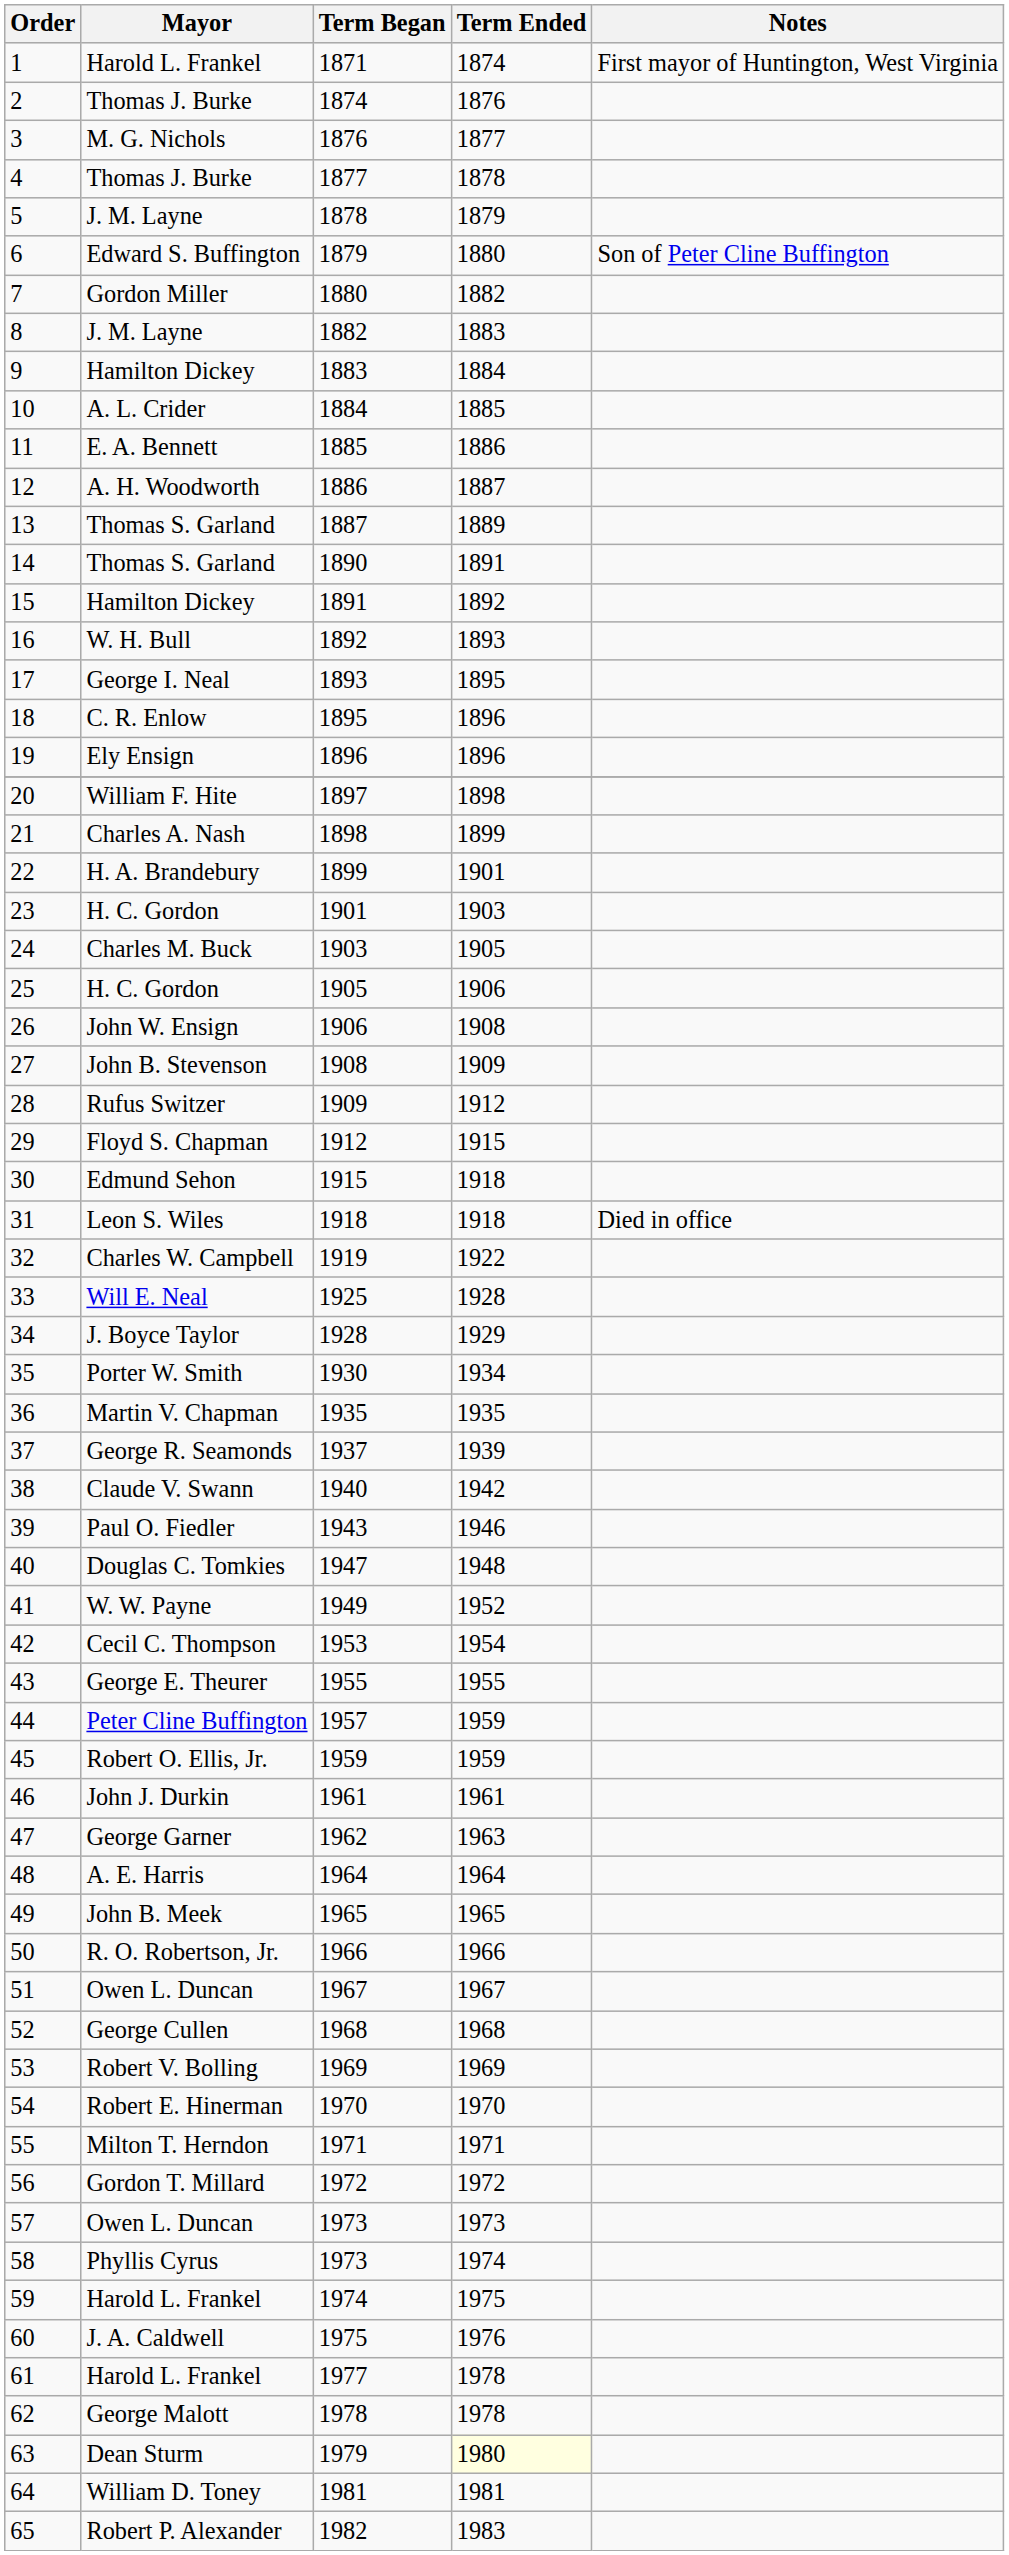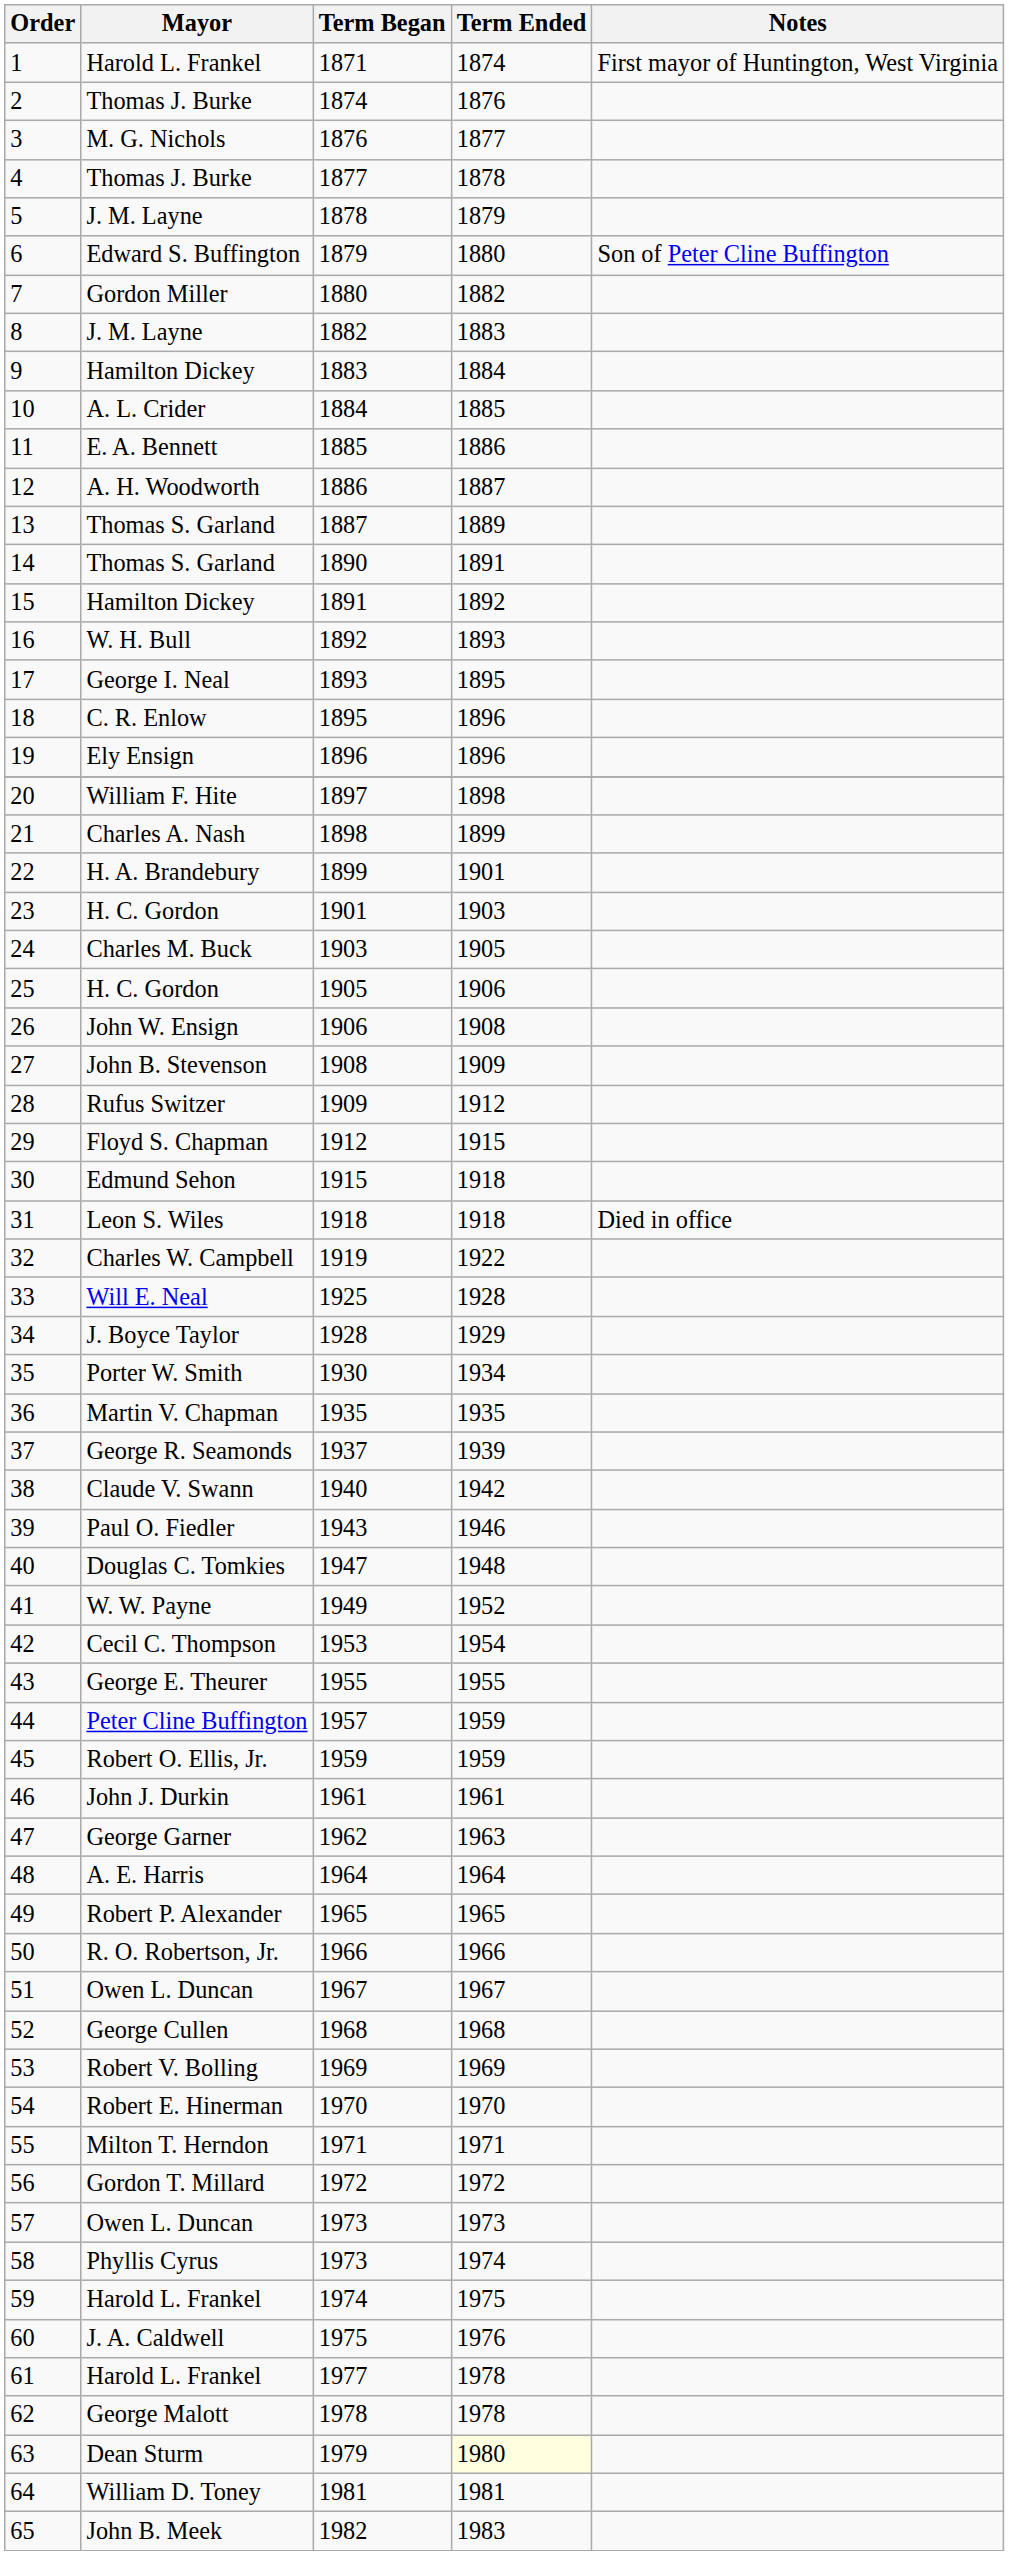49 | Mayor: John B. Meek -> Robert P. Alexander
65 | Mayor: Robert P. Alexander -> John B. Meek
